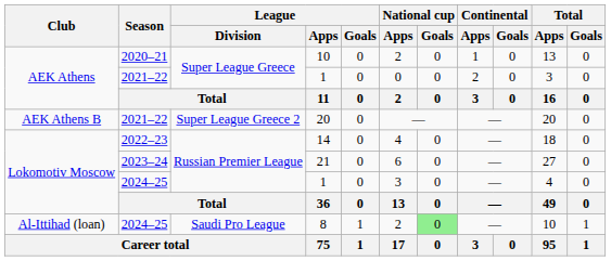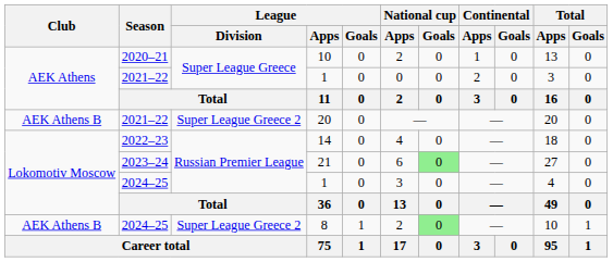21 | National cup / Goals: no background -> lightgreen background
8 | Club: Al-Ittihad (loan) -> AEK Athens B
8 | League / Division: Saudi Pro League -> Super League Greece 2
